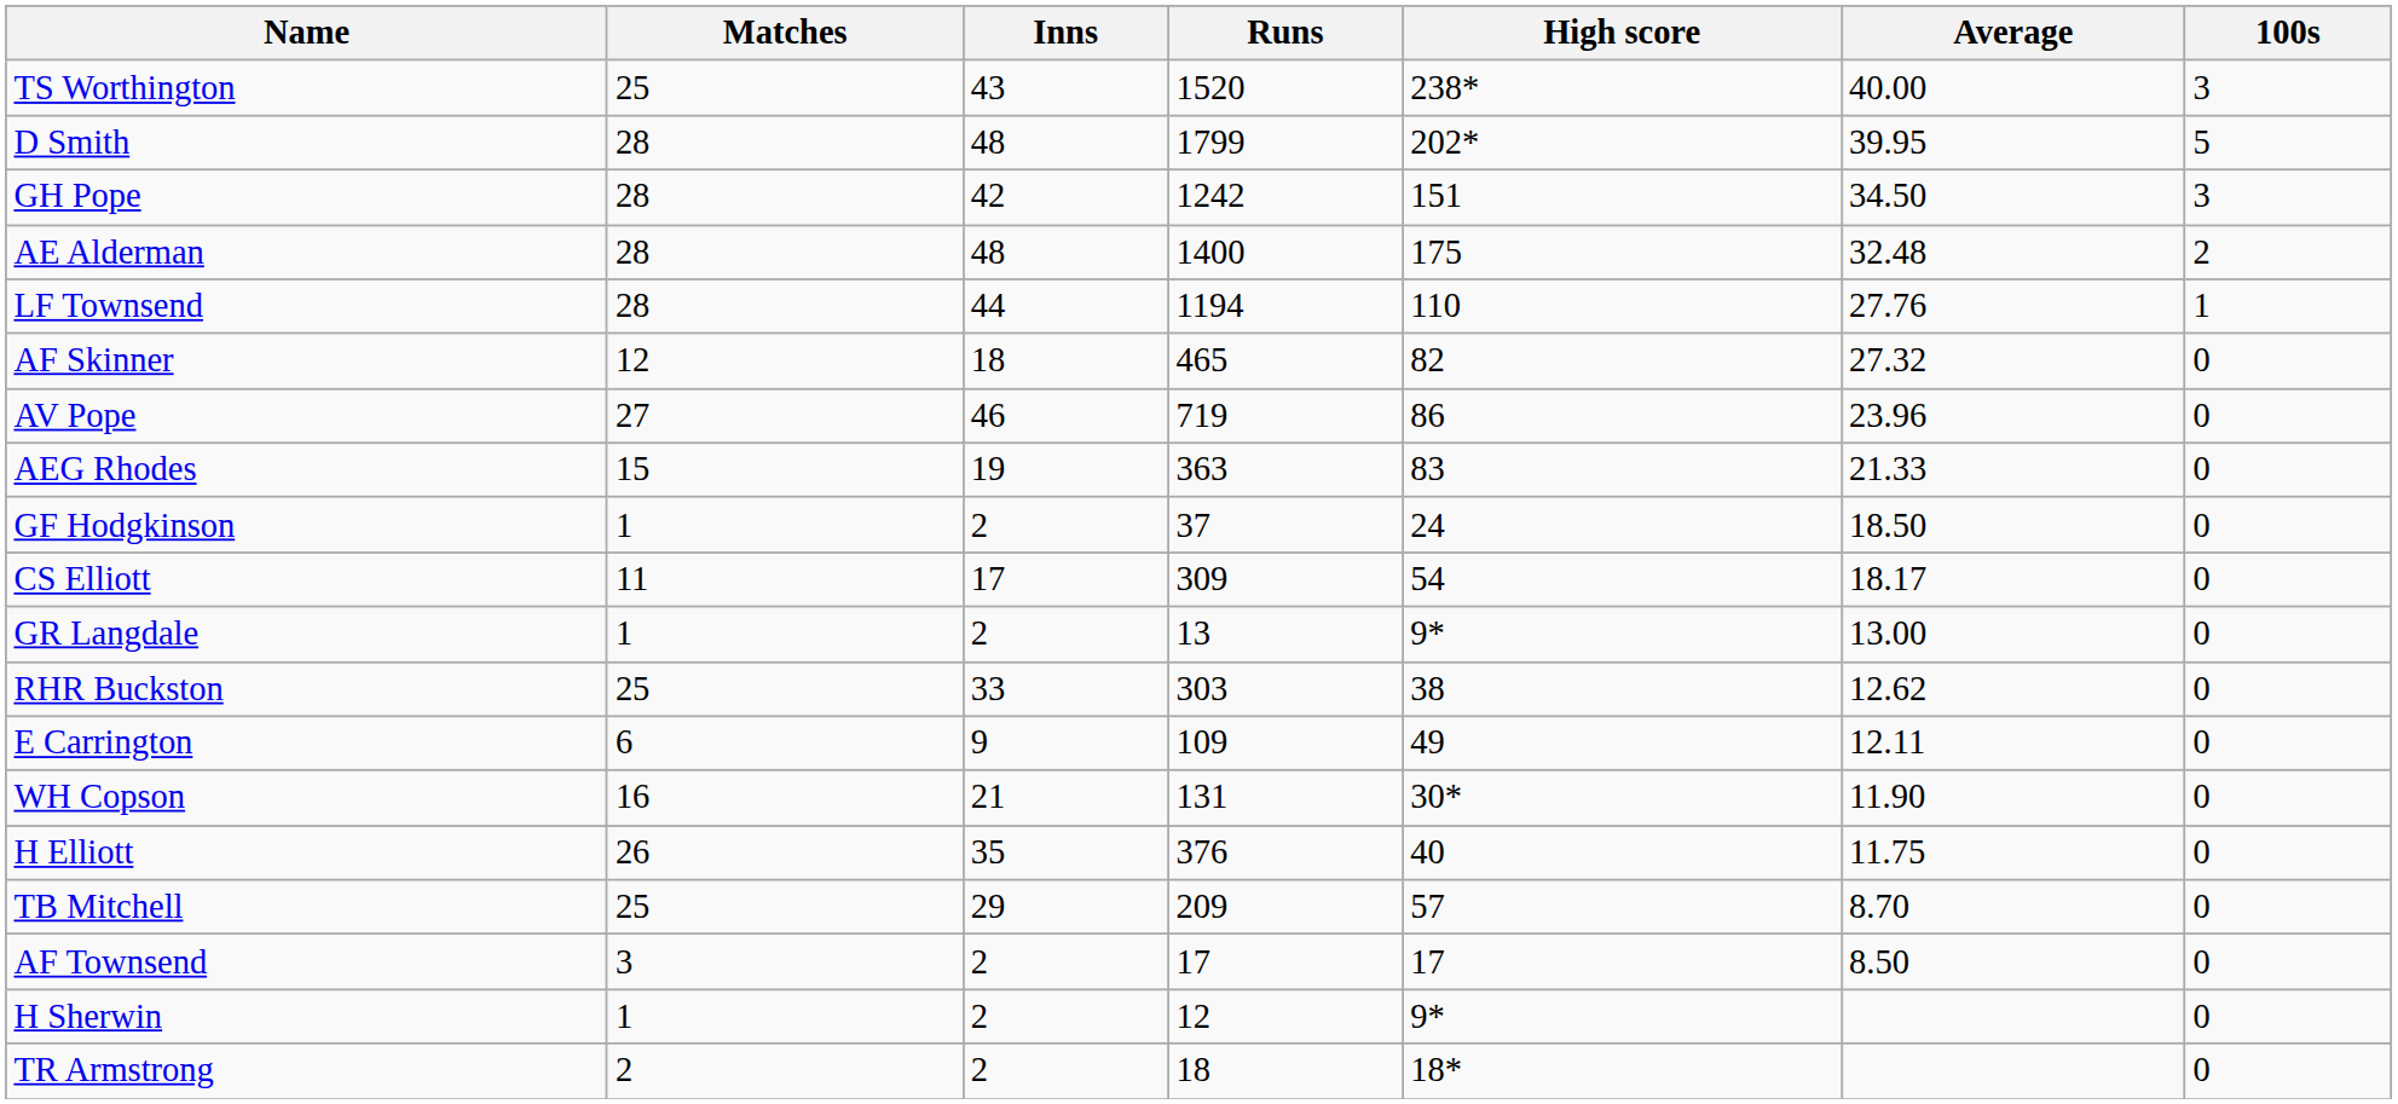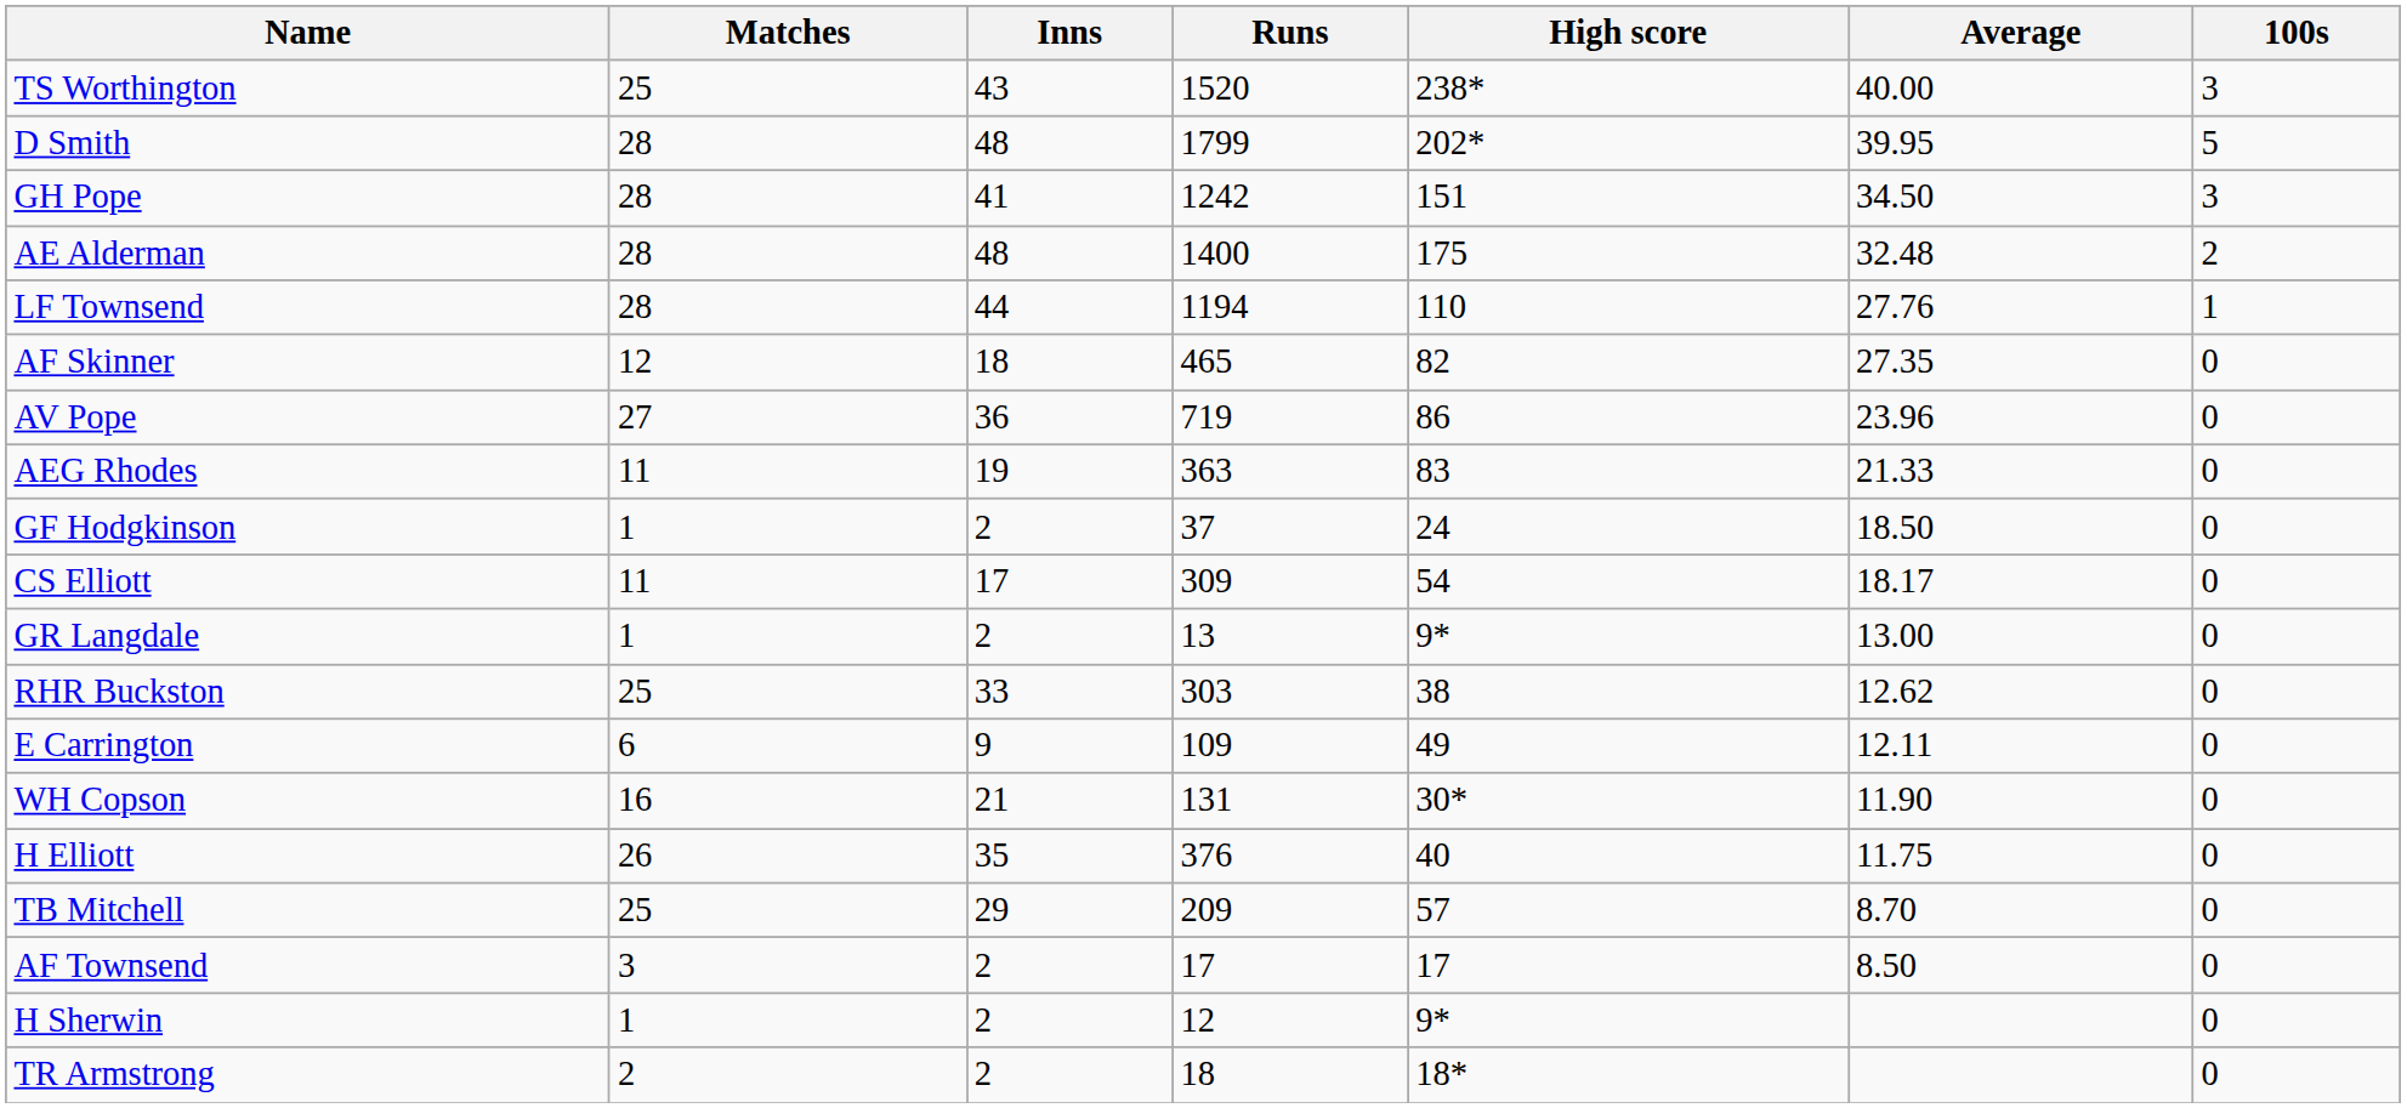GH Pope | Inns: 42 -> 41
AF Skinner | Average: 27.32 -> 27.35
AV Pope | Inns: 46 -> 36
AEG Rhodes | Matches: 15 -> 11
